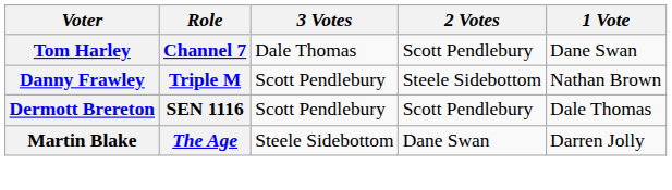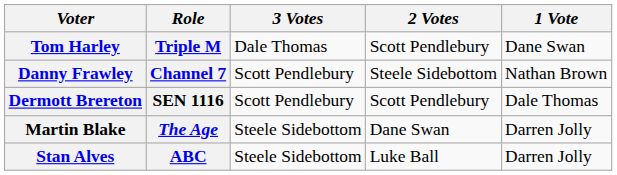Tom Harley | Role: Channel 7 -> Triple M
Danny Frawley | Role: Triple M -> Channel 7
+ row: Stan Alves | ABC | Steele Sidebottom | Luke Ball | Darren Jolly
